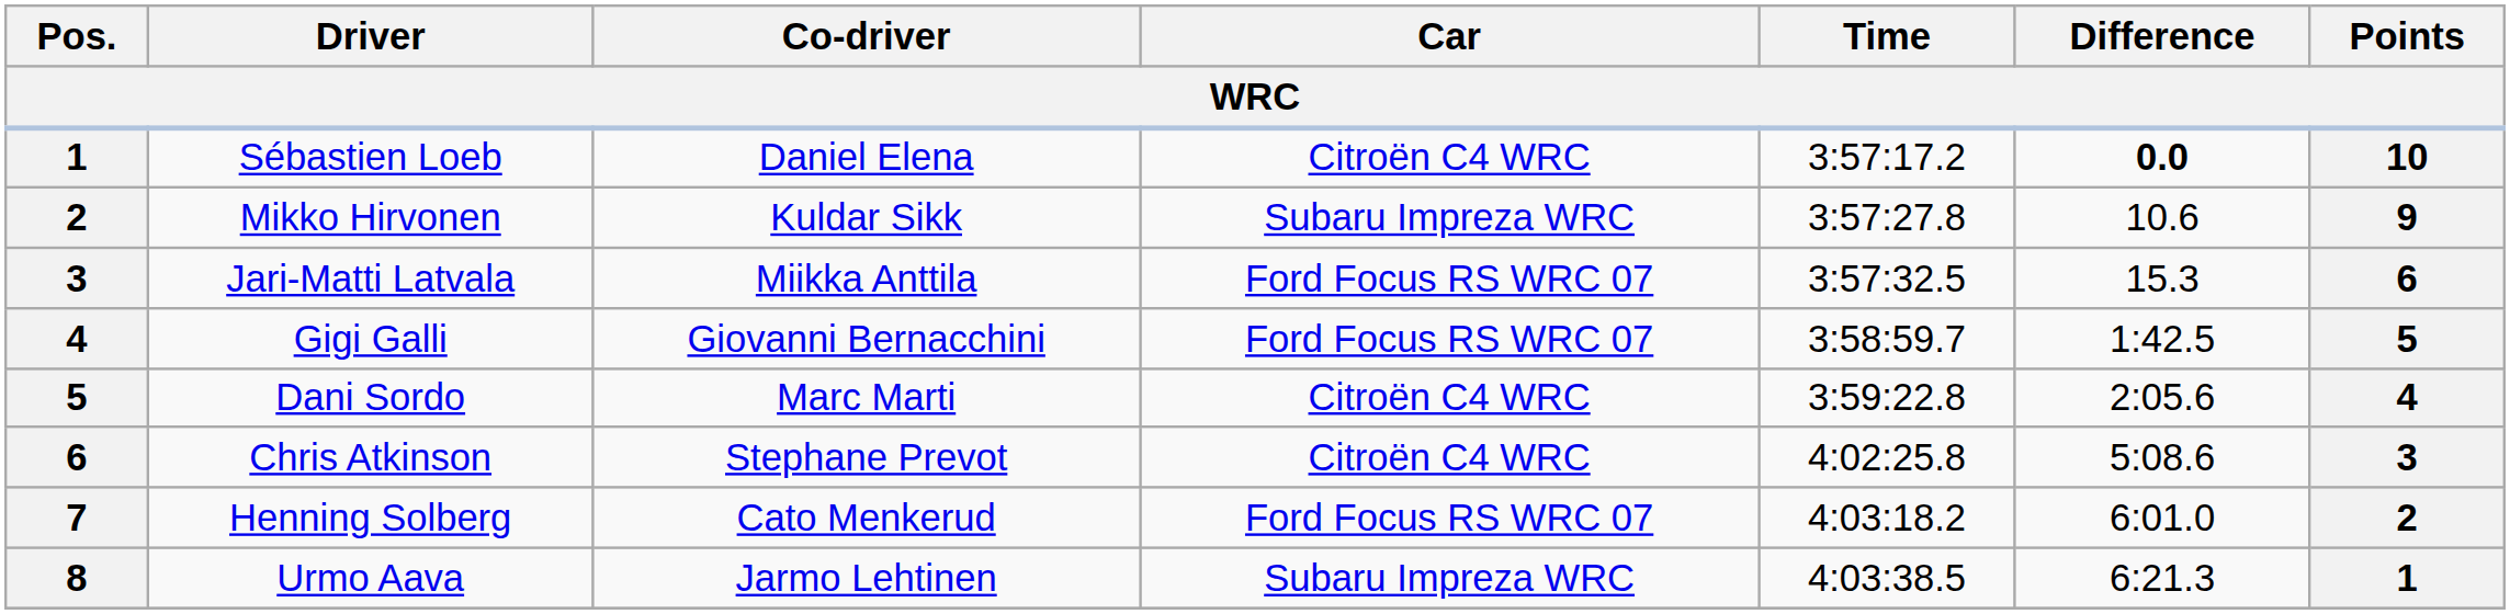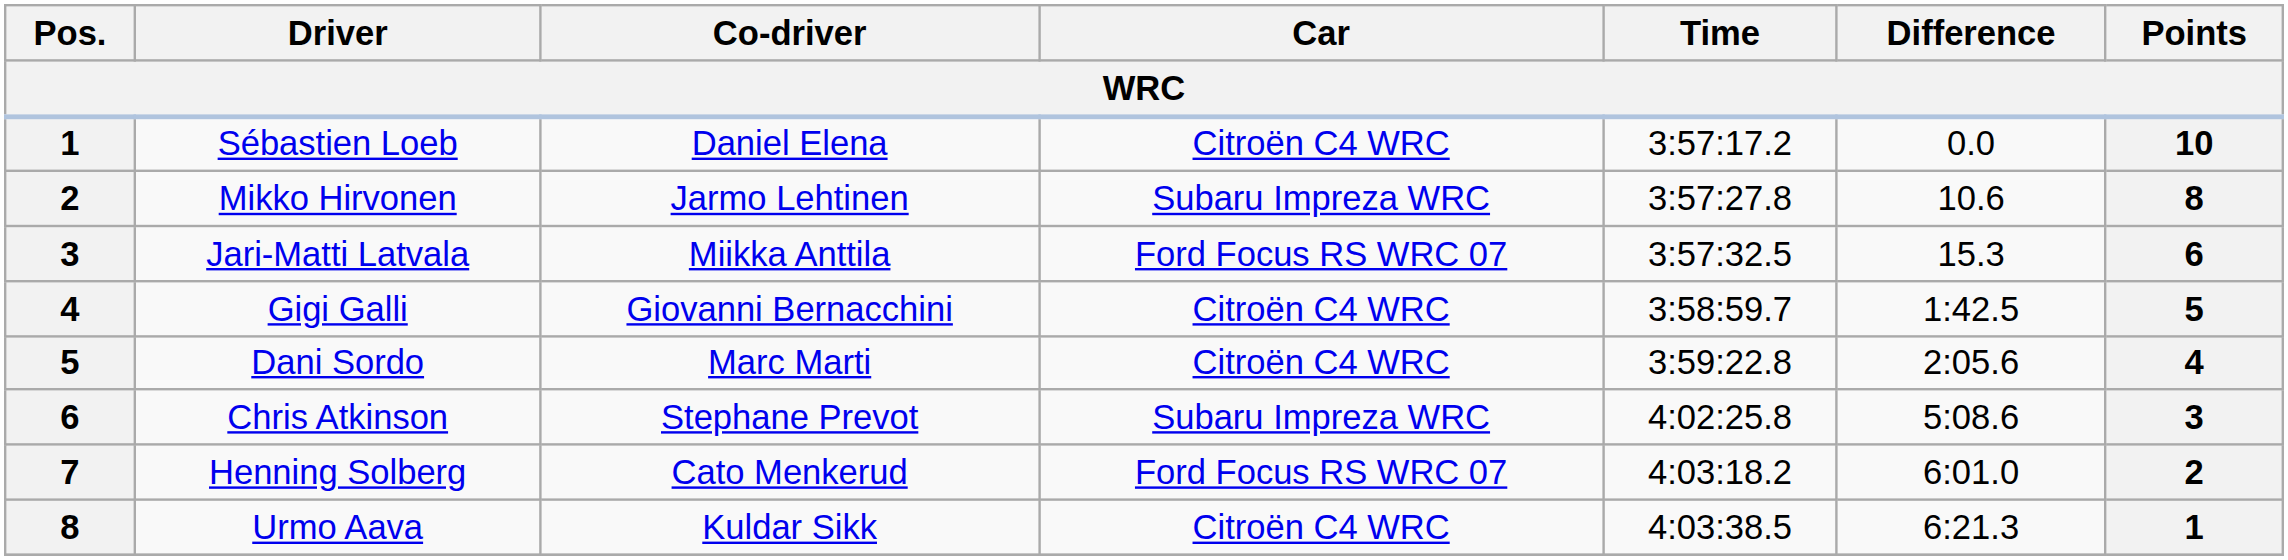Sébastien Loeb | Difference: bold -> normal
Mikko Hirvonen | Co-driver: Kuldar Sikk -> Jarmo Lehtinen
Mikko Hirvonen | Points: 9 -> 8
Gigi Galli | Car: Ford Focus RS WRC 07 -> Citroën C4 WRC
Chris Atkinson | Car: Citroën C4 WRC -> Subaru Impreza WRC
Urmo Aava | Co-driver: Jarmo Lehtinen -> Kuldar Sikk
Urmo Aava | Car: Subaru Impreza WRC -> Citroën C4 WRC
